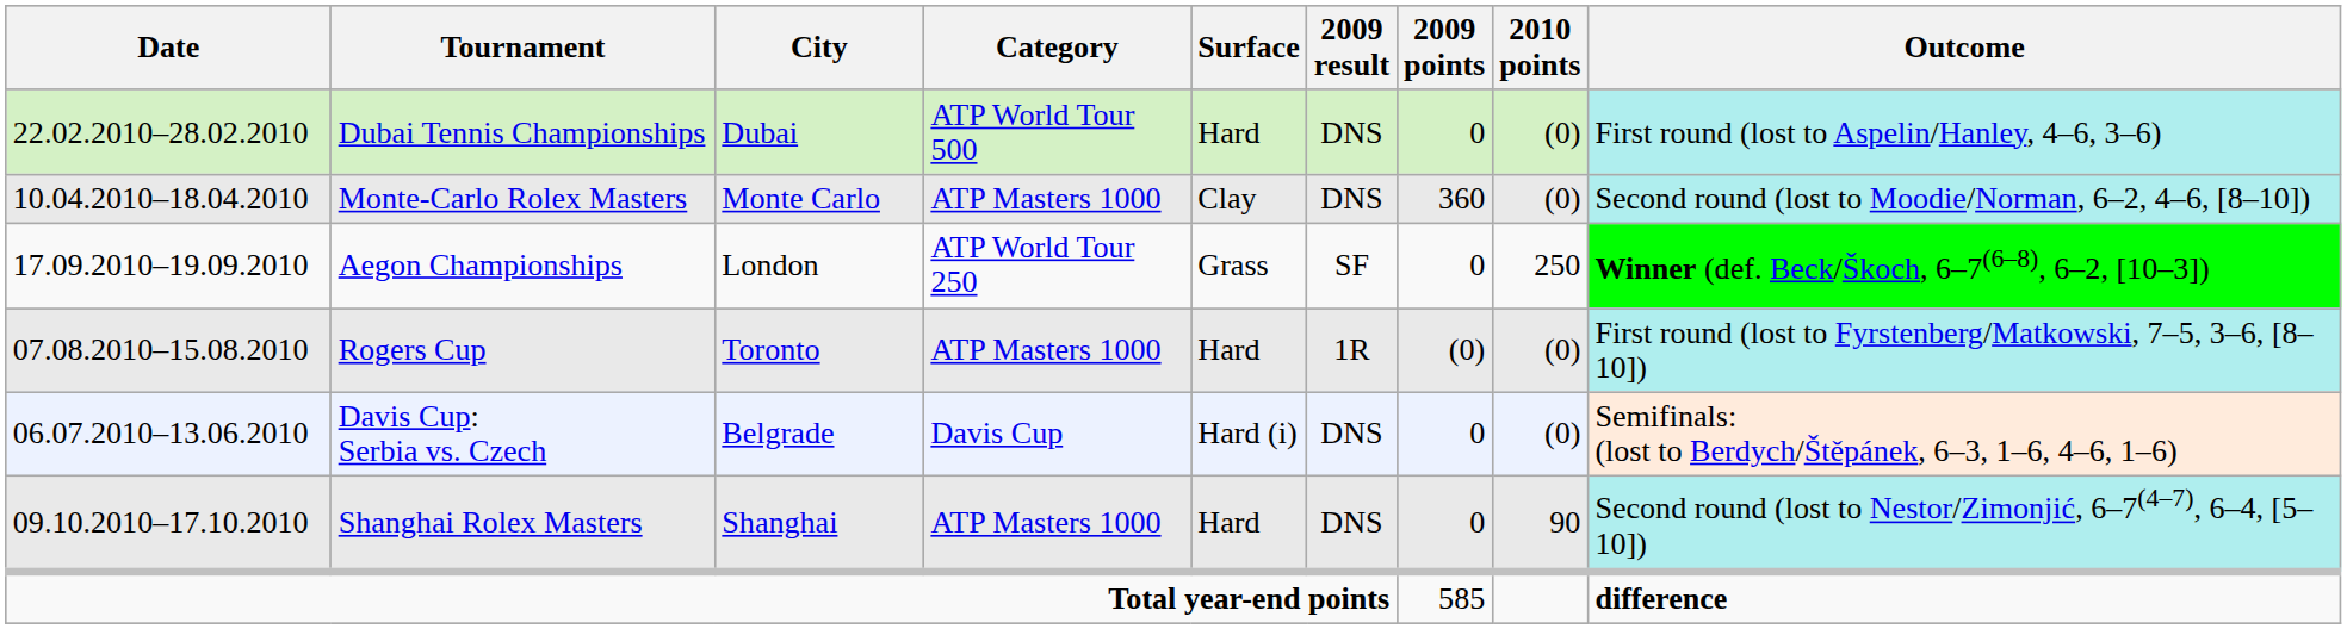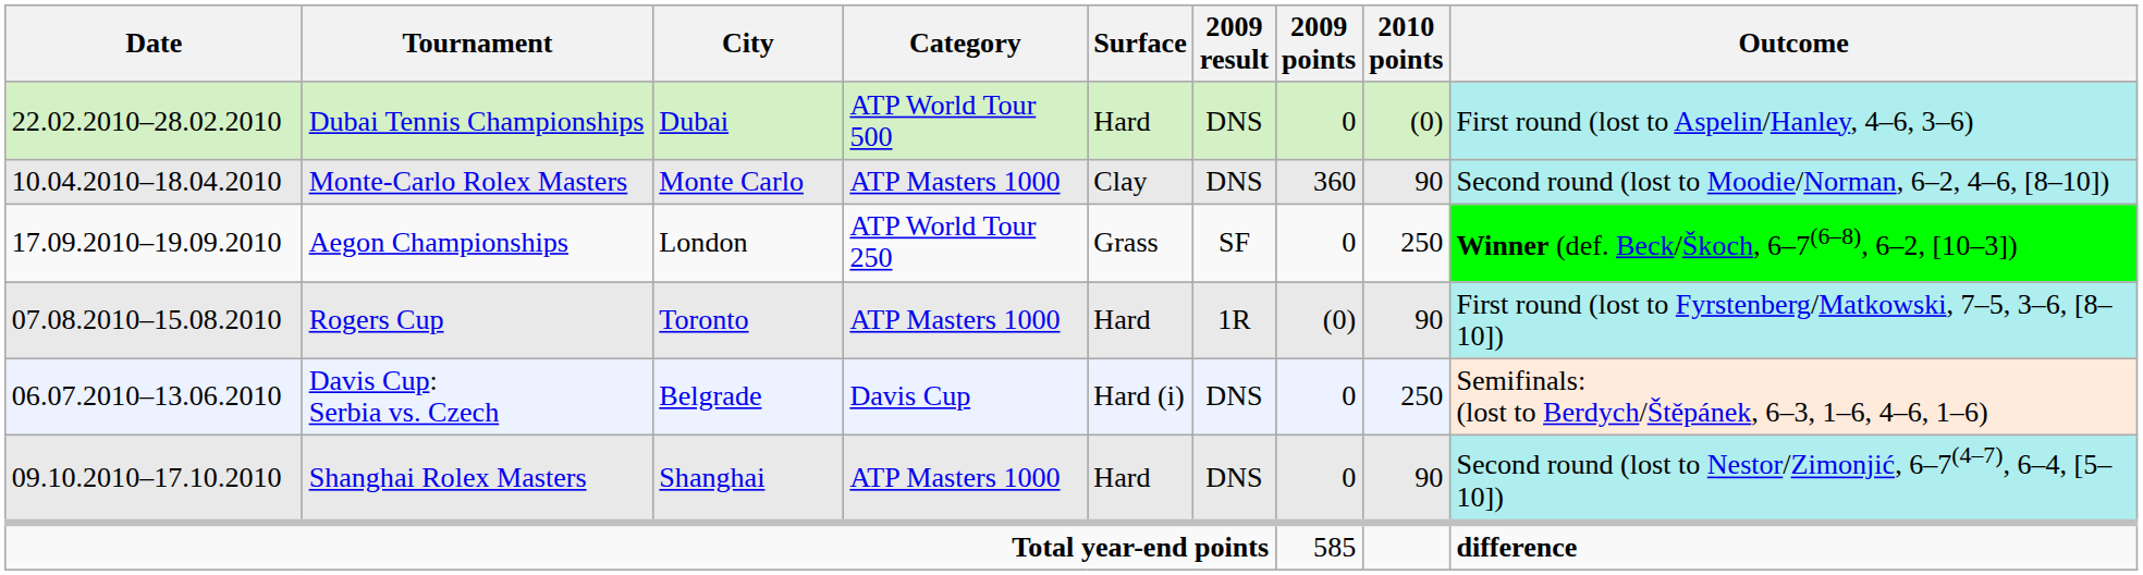Monte-Carlo Rolex Masters | 2010 points: (0) -> 90
Rogers Cup | 2010 points: (0) -> 90
Davis Cup: Serbia vs. Czech | 2010 points: (0) -> 250
